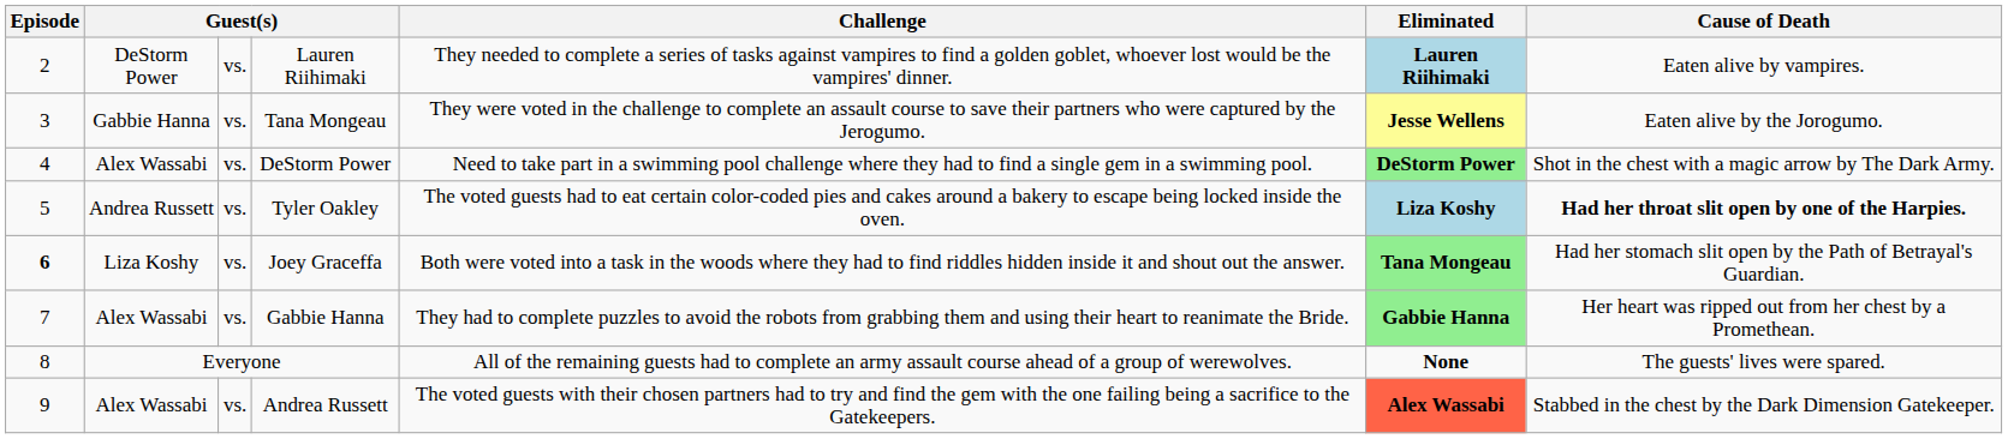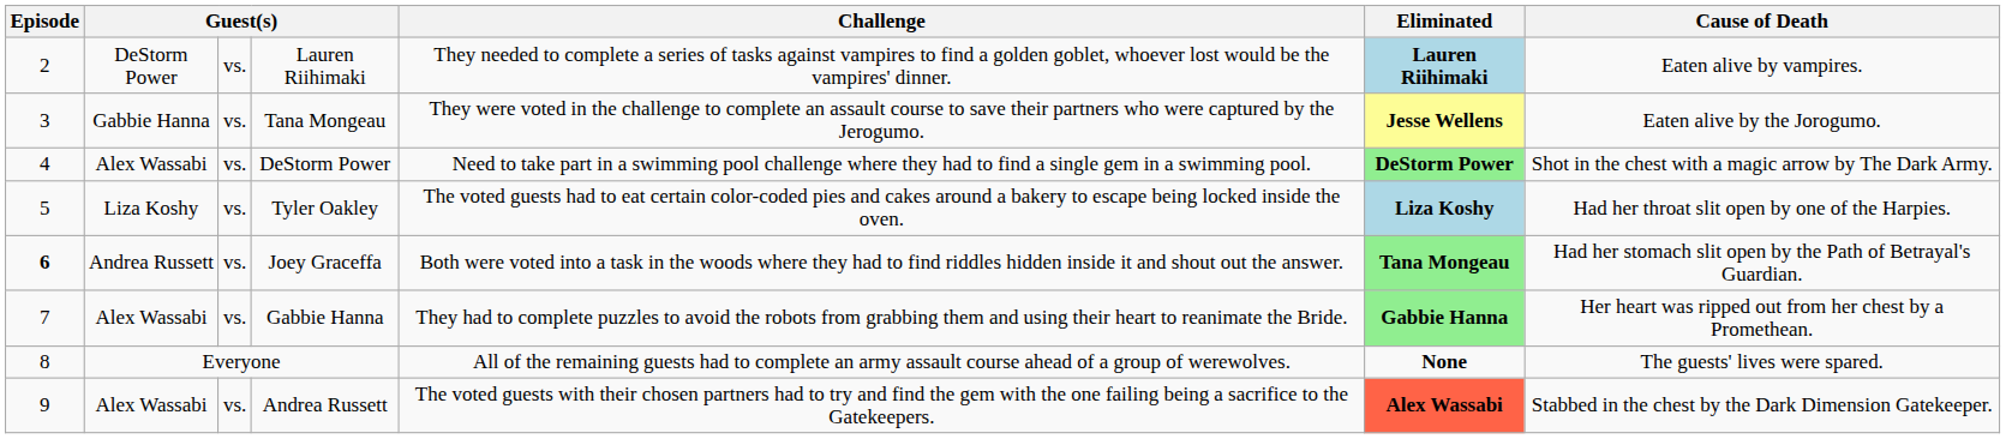Tyler Oakley | column 2: Andrea Russett -> Liza Koshy
Tyler Oakley | Cause of Death: bold -> normal
Joey Graceffa | column 2: Liza Koshy -> Andrea Russett
